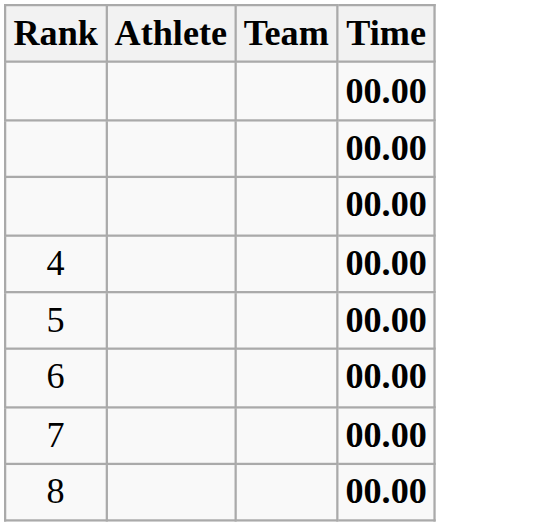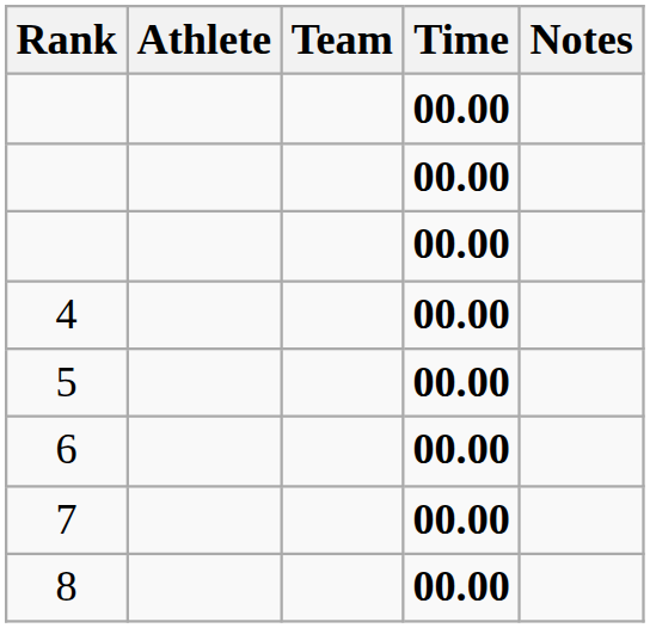+ column: Notes
